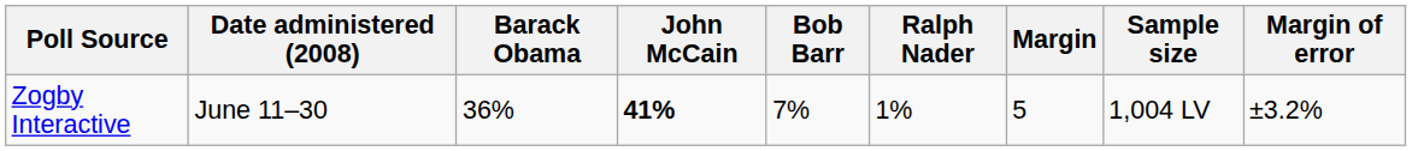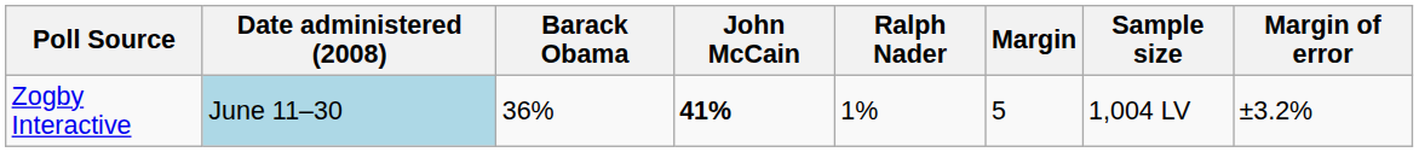- column: Bob Barr | 7%
Zogby Interactive | Date administered (2008): no background -> lightblue background
